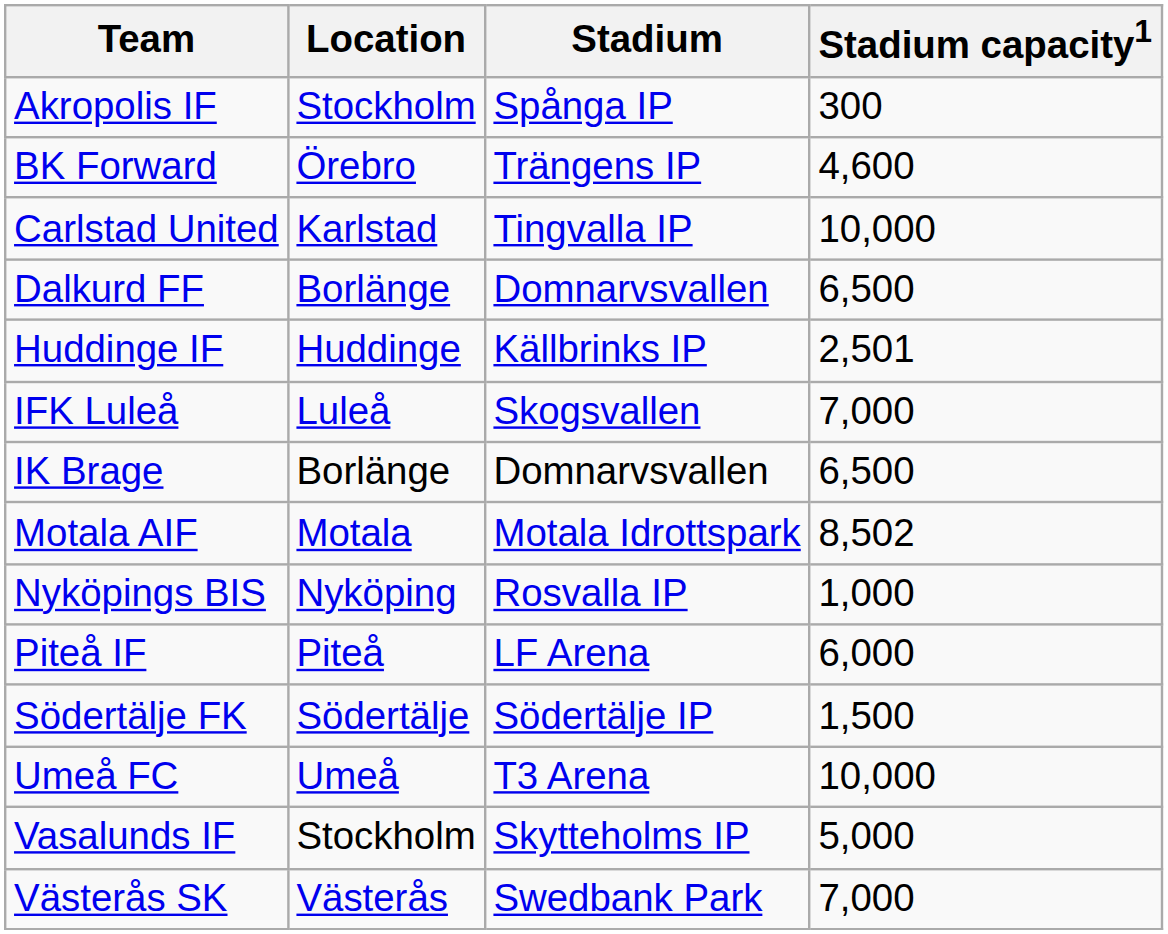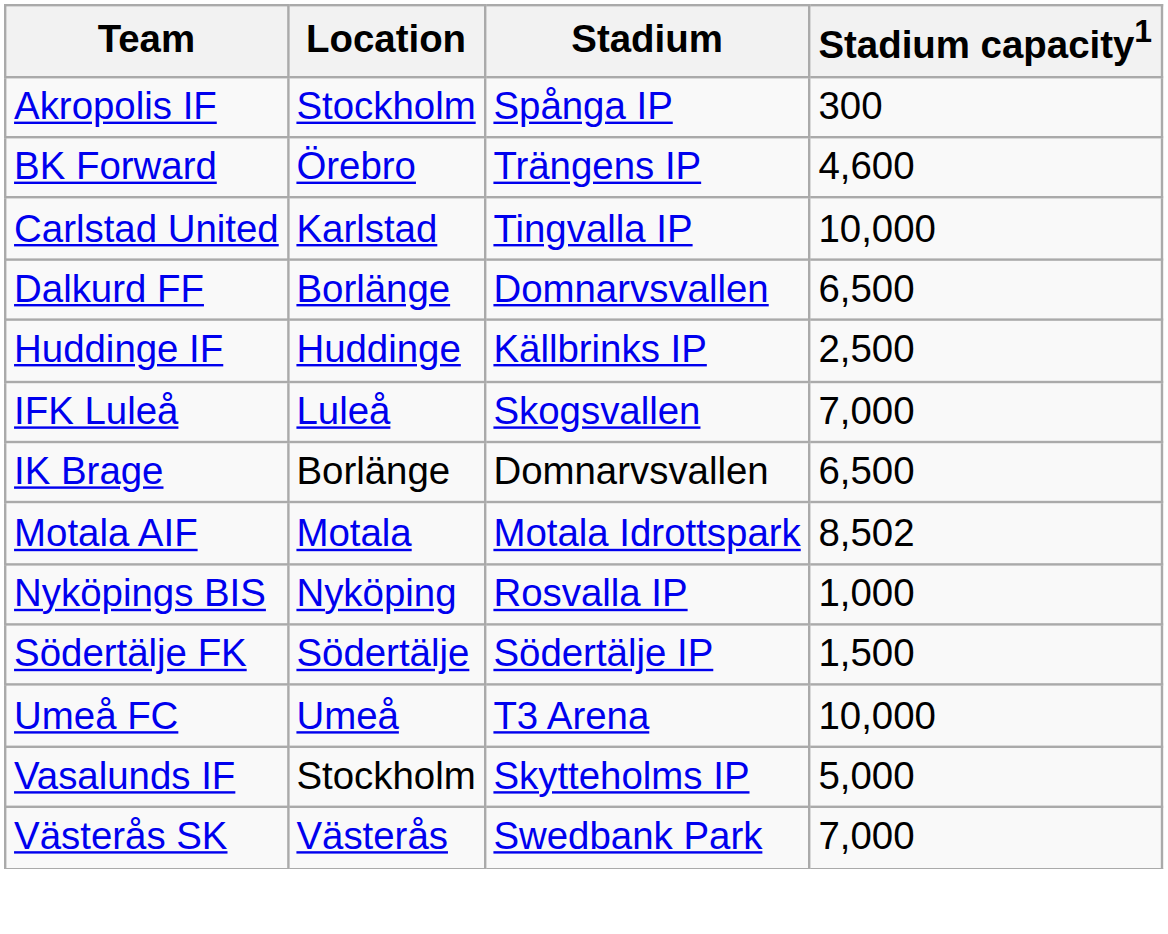Huddinge IF | Stadium capacity1: 2,501 -> 2,500
- row: Piteå IF | Piteå | LF Arena | 6,000
